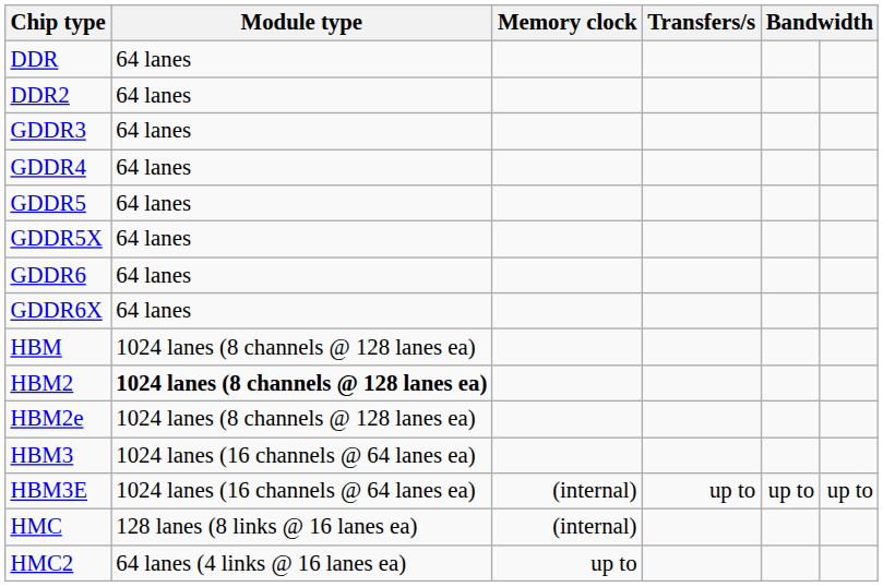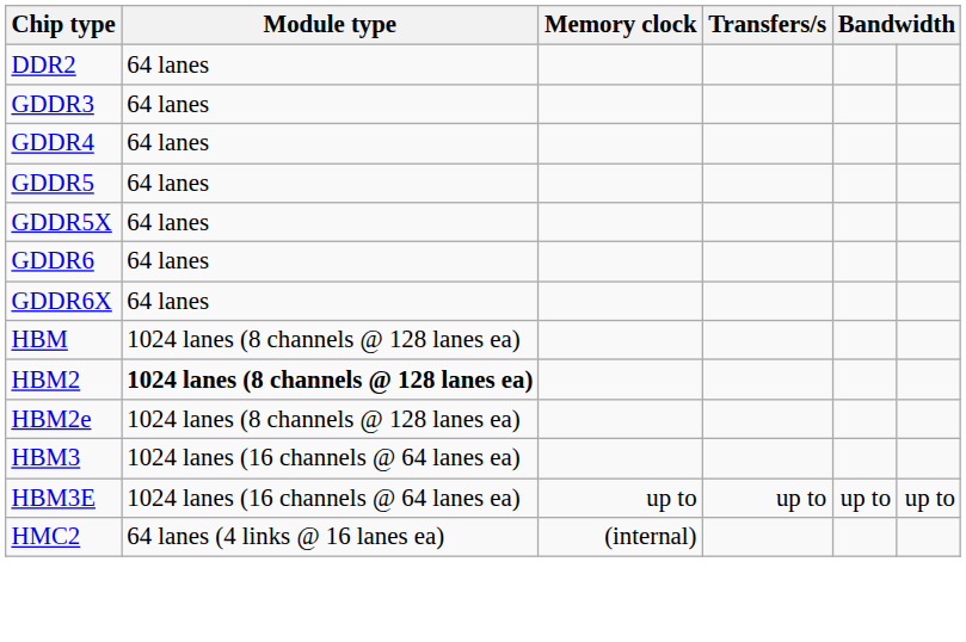- row: DDR | 64 lanes
HBM3E | Memory clock: (internal) -> up to
- row: HMC | 128 lanes (8 links @ 16 lanes ea) | (internal)
HMC2 | Memory clock: up to -> (internal)
